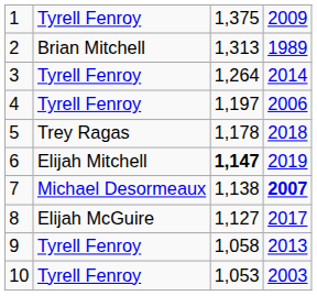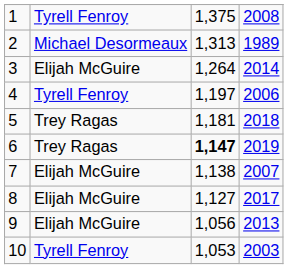1 | column 4: 2009 -> 2008
2 | column 2: Brian Mitchell -> Michael Desormeaux
3 | column 2: Tyrell Fenroy -> Elijah McGuire
5 | column 3: 1,178 -> 1,181
6 | column 2: Elijah Mitchell -> Trey Ragas
7 | column 2: Michael Desormeaux -> Elijah McGuire
7 | column 4: bold -> normal
9 | column 2: Tyrell Fenroy -> Elijah McGuire
9 | column 3: 1,058 -> 1,056
